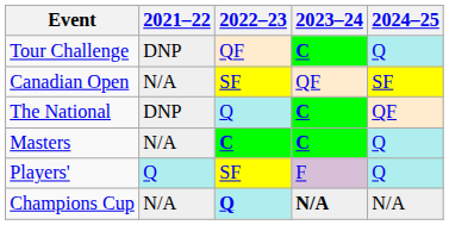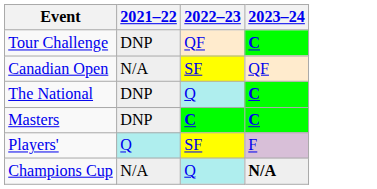- column: 2024–25 | Q | SF | QF | Q | Q | N/A
Masters | 2021–22: N/A -> DNP
Champions Cup | 2022–23: bold -> normal
